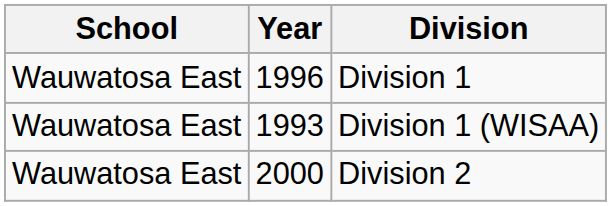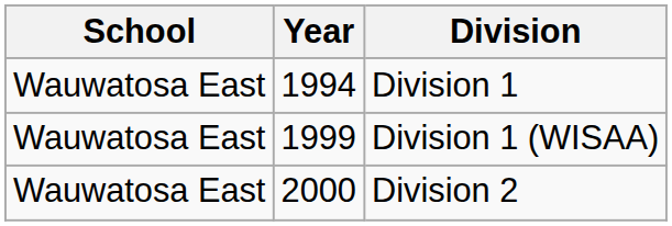Division 1 | Year: 1996 -> 1994
Division 1 (WISAA) | Year: 1993 -> 1999
